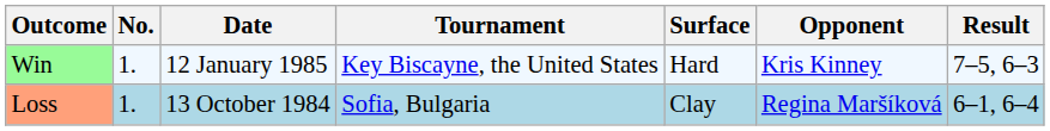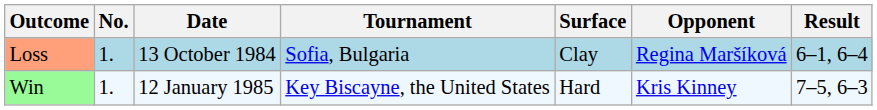rows swapped: Loss <-> Win
